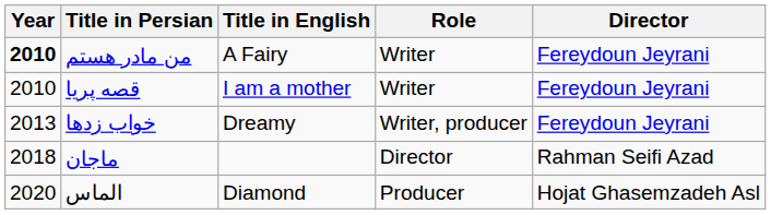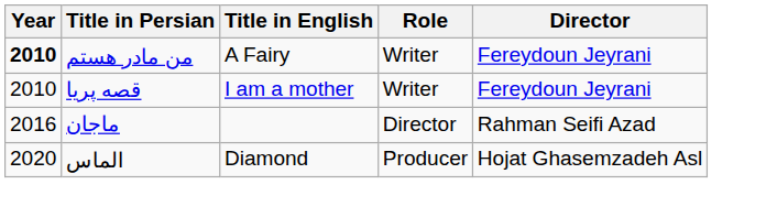- row: 2013 | خواب زدها | Dreamy | Writer, producer | Fereydoun Jeyrani
ماجان | Year: 2018 -> 2016
